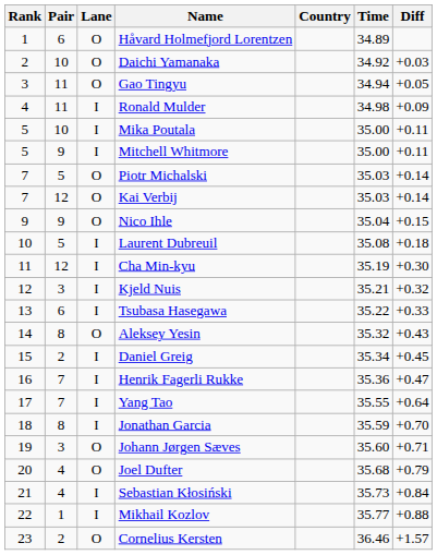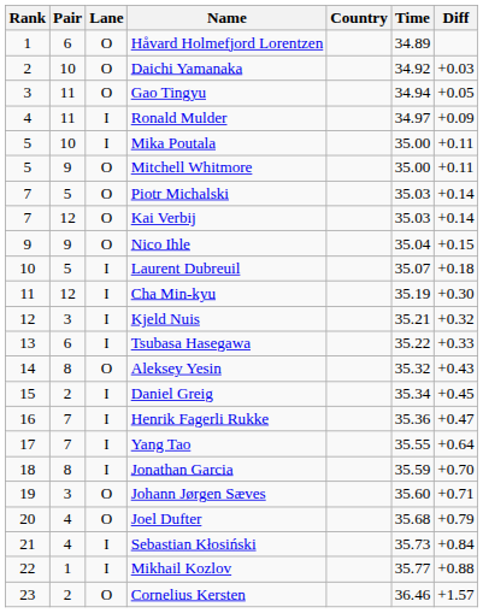Ronald Mulder | Time: 34.98 -> 34.97
Mitchell Whitmore | Lane: I -> O
Laurent Dubreuil | Time: 35.08 -> 35.07
